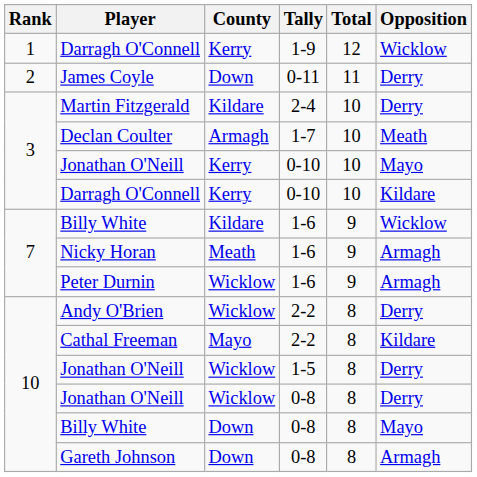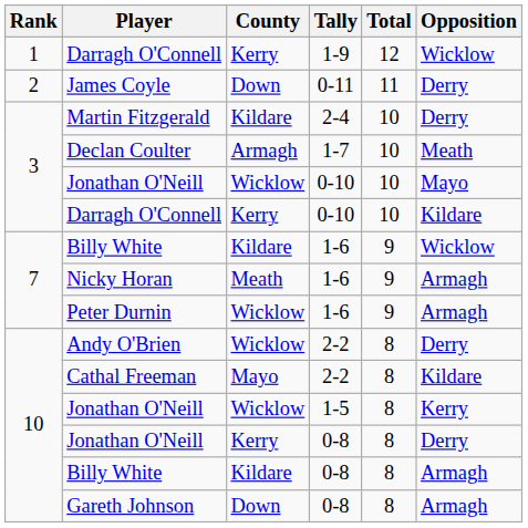Jonathan O'Neill / 0-10 | County: Kerry -> Wicklow
Jonathan O'Neill / 1-5 | Opposition: Derry -> Kerry
Jonathan O'Neill / 0-8 | County: Wicklow -> Kerry
Billy White / 0-8 | County: Down -> Kildare
Billy White / 0-8 | Opposition: Mayo -> Armagh
